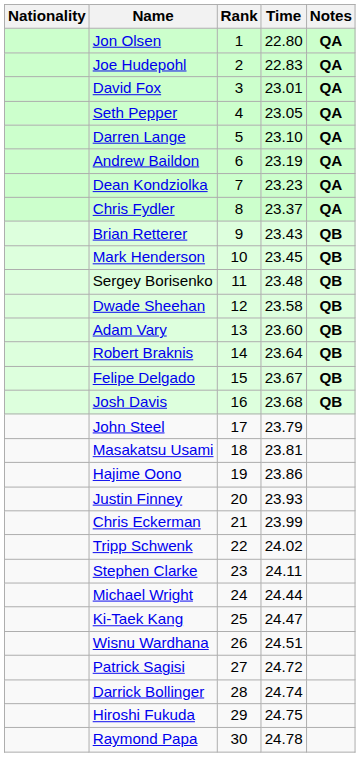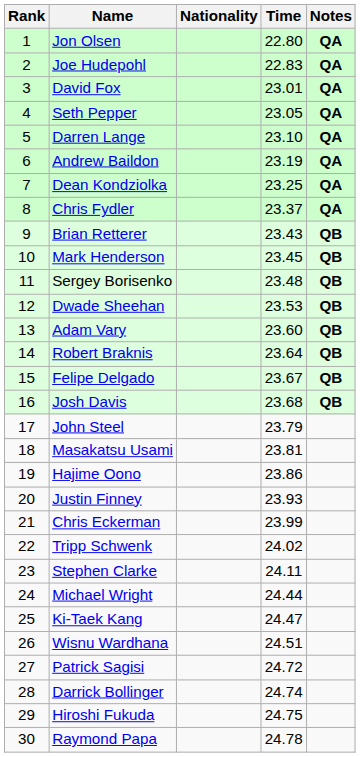columns swapped: Rank <-> Nationality
Dean Kondziolka | Time: 23.23 -> 23.25
Dwade Sheehan | Time: 23.58 -> 23.53
